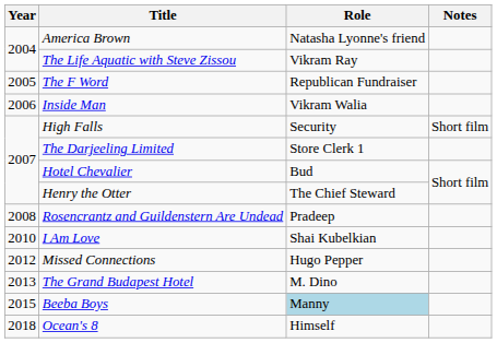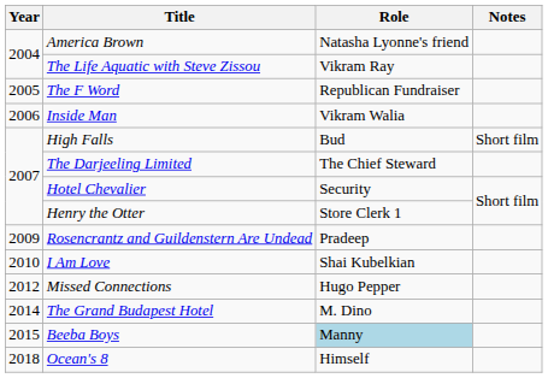High Falls | Role: Security -> Bud
The Darjeeling Limited | Role: Store Clerk 1 -> The Chief Steward
Hotel Chevalier | Role: Bud -> Security
Henry the Otter | Role: The Chief Steward -> Store Clerk 1
Rosencrantz and Guildenstern Are Undead | Year: 2008 -> 2009
The Grand Budapest Hotel | Year: 2013 -> 2014
